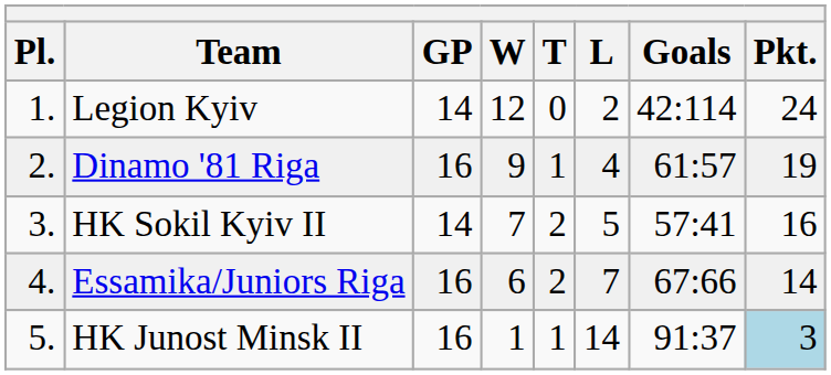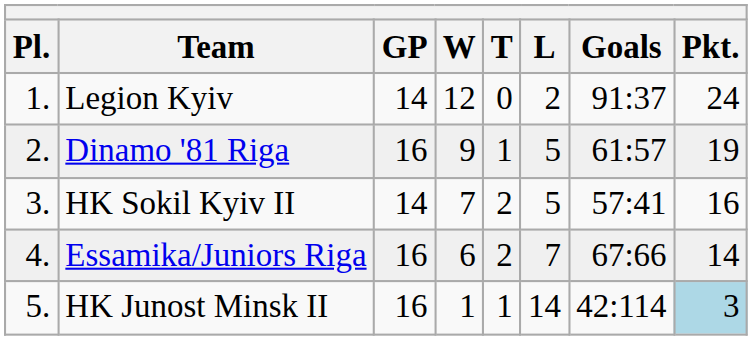Legion Kyiv | Goals: 42:114 -> 91:37
Dinamo '81 Riga | L: 4 -> 5
HK Junost Minsk II | Goals: 91:37 -> 42:114
